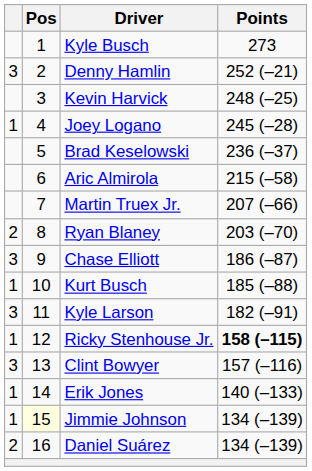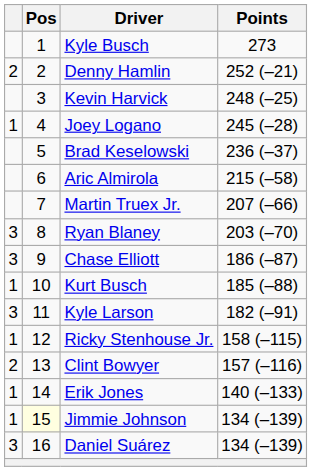Denny Hamlin | column 1: 3 -> 2
Ryan Blaney | column 1: 2 -> 3
Ricky Stenhouse Jr. | Points: bold -> normal
Clint Bowyer | column 1: 3 -> 2
Daniel Suárez | column 1: 2 -> 3
